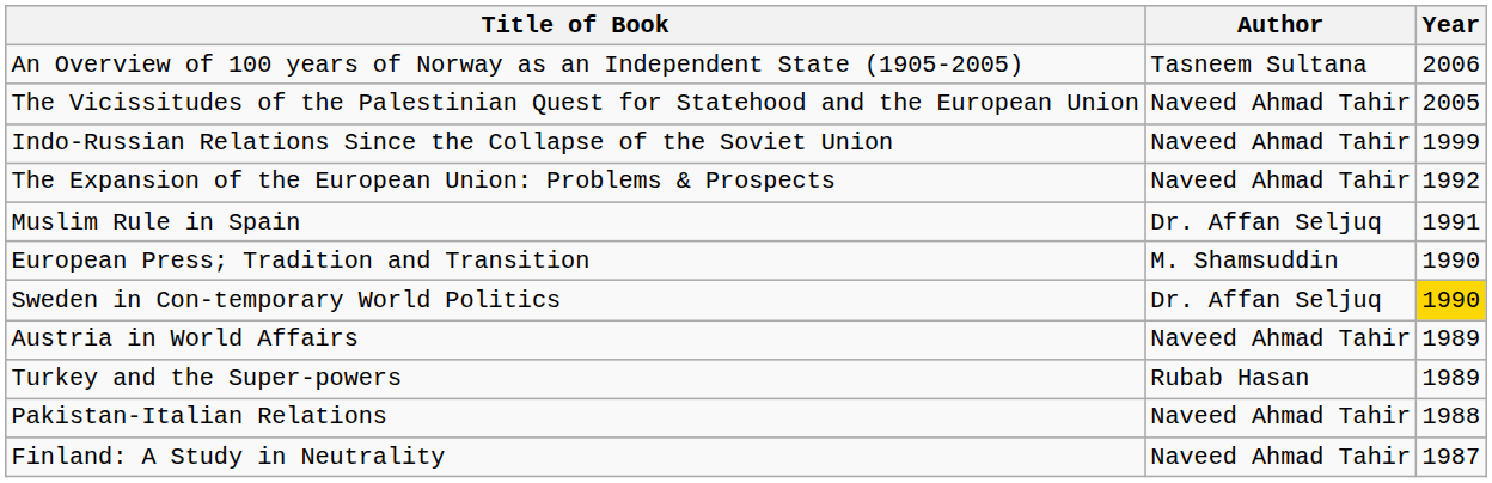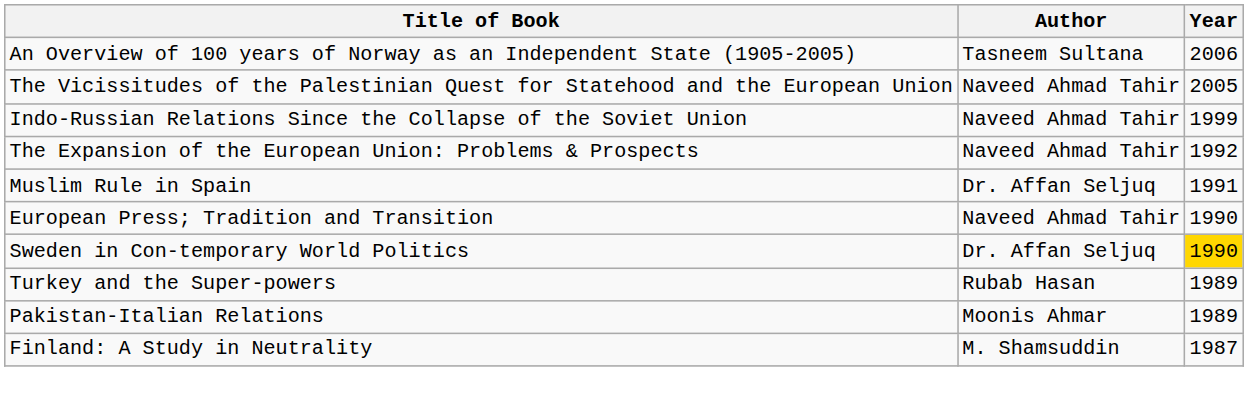European Press; Tradition and Transition | Author: M. Shamsuddin -> Naveed Ahmad Tahir
- row: Austria in World Affairs | Naveed Ahmad Tahir | 1989
Pakistan-Italian Relations | Author: Naveed Ahmad Tahir -> Moonis Ahmar
Pakistan-Italian Relations | Year: 1988 -> 1989
Finland: A Study in Neutrality | Author: Naveed Ahmad Tahir -> M. Shamsuddin
